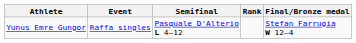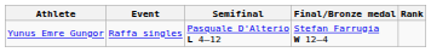columns swapped: Final/Bronze medal <-> Rank
